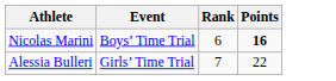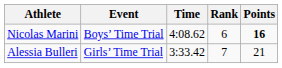+ column: Time | 4:08.62 | 3:33.42
Alessia Bulleri | Points: 22 -> 21
